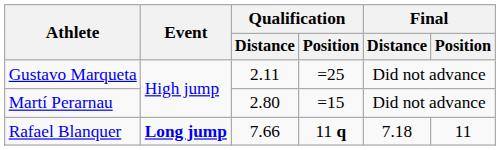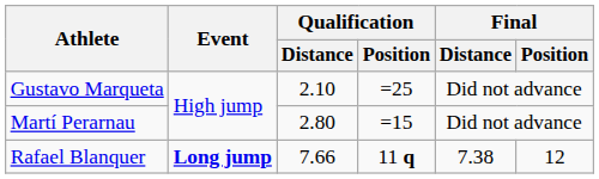Gustavo Marqueta | Qualification / Distance: 2.11 -> 2.10
Rafael Blanquer | Final / Distance: 7.18 -> 7.38
Rafael Blanquer | Final / Position: 11 -> 12
